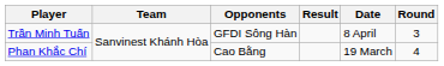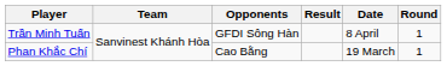Trần Minh Tuấn | Round: 3 -> 1
Phan Khắc Chí | Round: 4 -> 1
